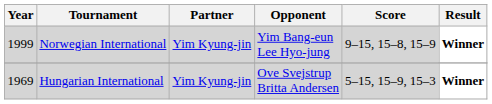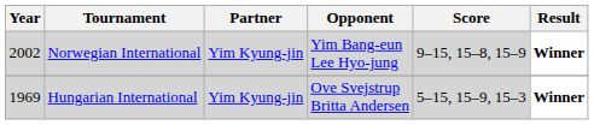Norwegian International | Year: 1999 -> 2002
